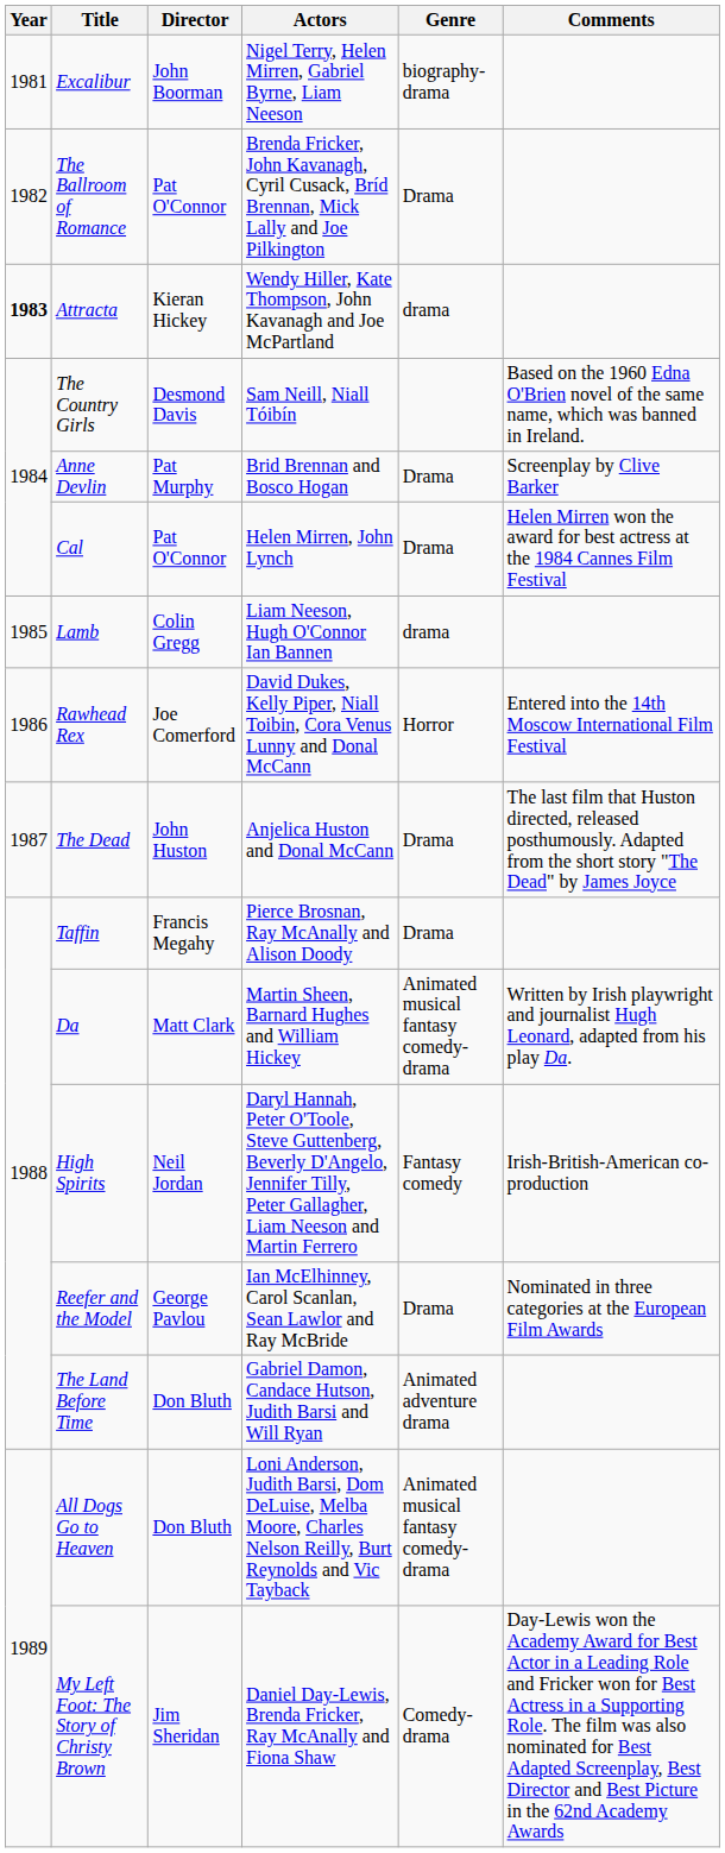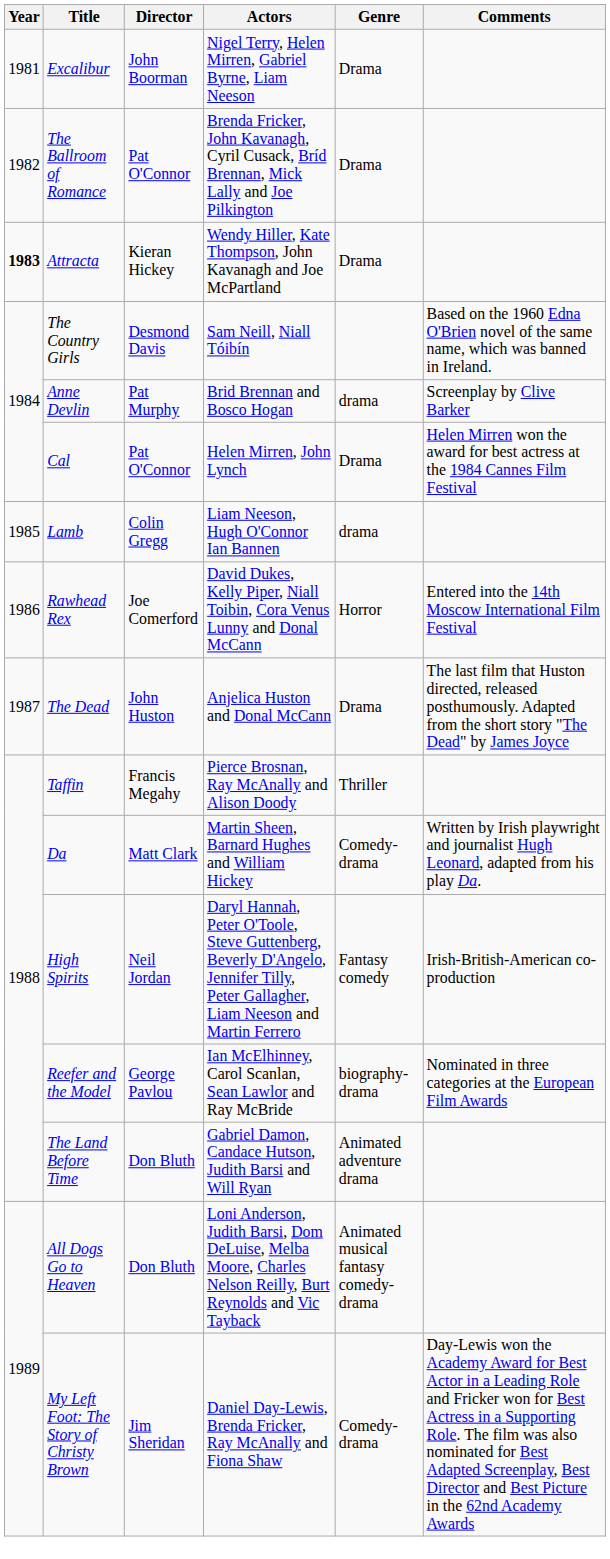Excalibur | Genre: biography-drama -> Drama
Attracta | Genre: drama -> Drama
Anne Devlin | Genre: Drama -> drama
Taffin | Genre: Drama -> Thriller
Da | Genre: Animated musical fantasy comedy-drama -> Comedy-drama
Reefer and the Model | Genre: Drama -> biography-drama
